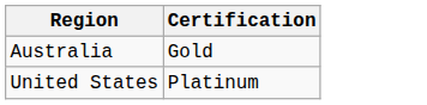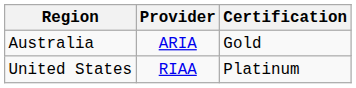+ column: Provider | ARIA | RIAA
